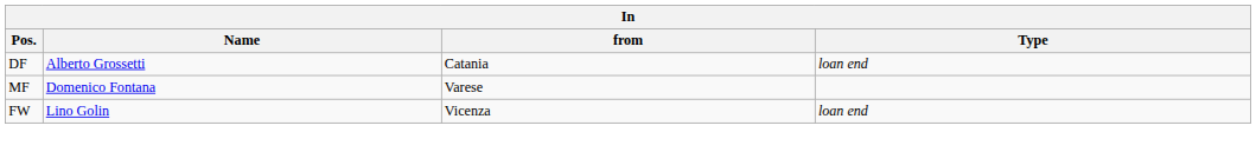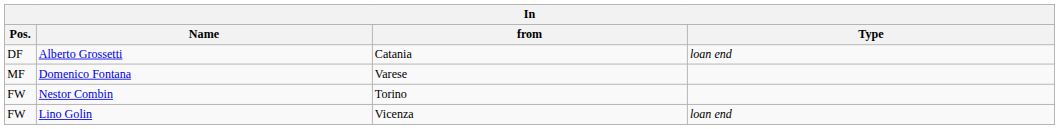+ row: FW | Nestor Combin | Torino
